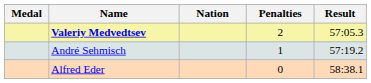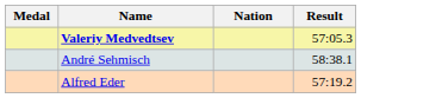- column: Penalties | 2 | 1 | 0
André Sehmisch | Result: 57:19.2 -> 58:38.1
Alfred Eder | Result: 58:38.1 -> 57:19.2
